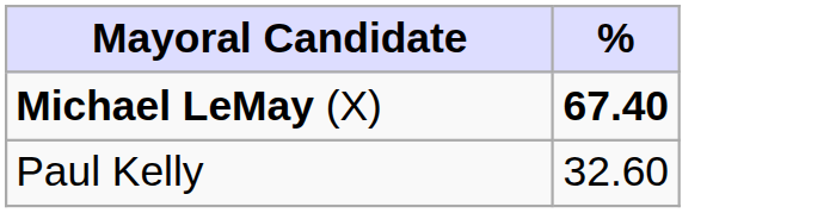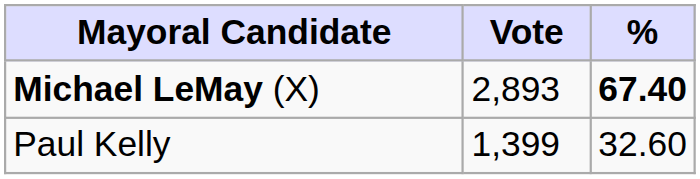+ column: Vote | 2,893 | 1,399
